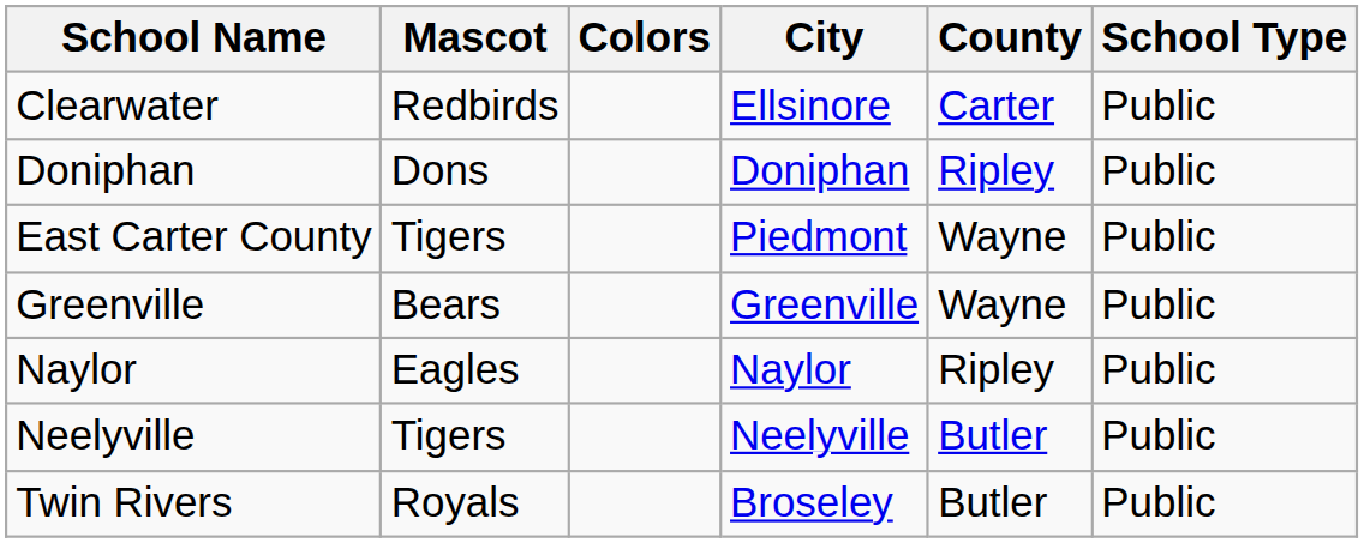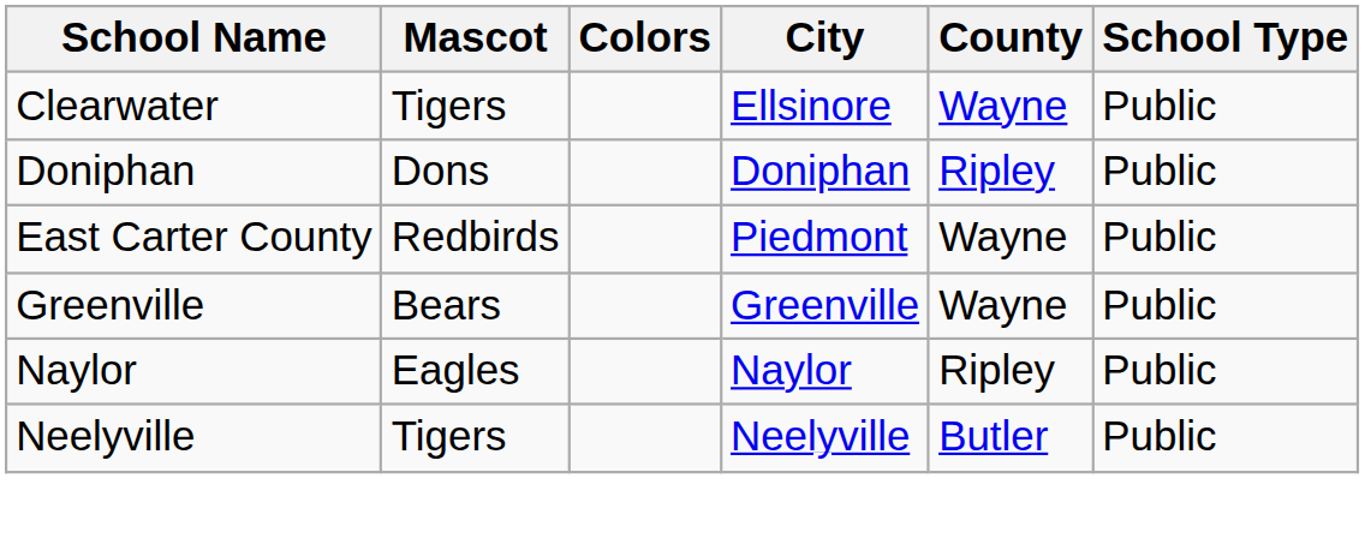Clearwater | Mascot: Redbirds -> Tigers
Clearwater | County: Carter -> Wayne
East Carter County | Mascot: Tigers -> Redbirds
- row: Twin Rivers | Royals | Broseley | Butler | Public
